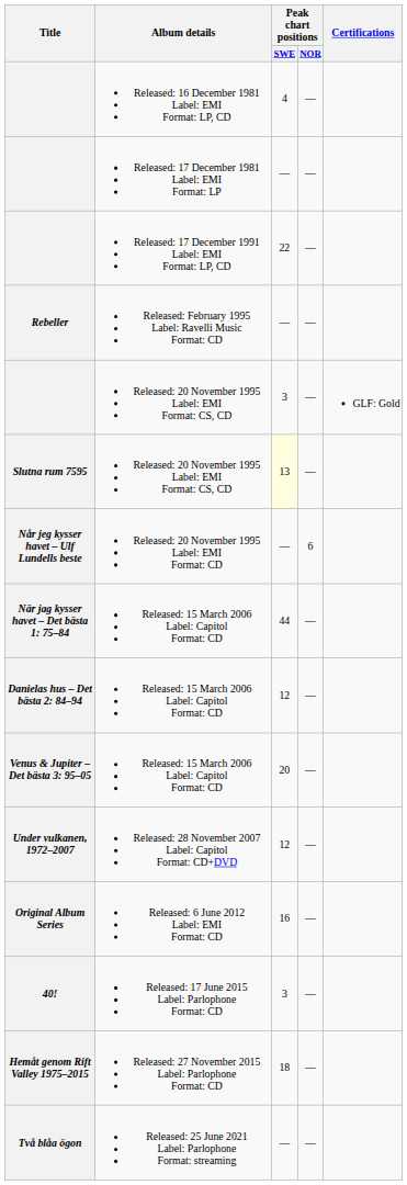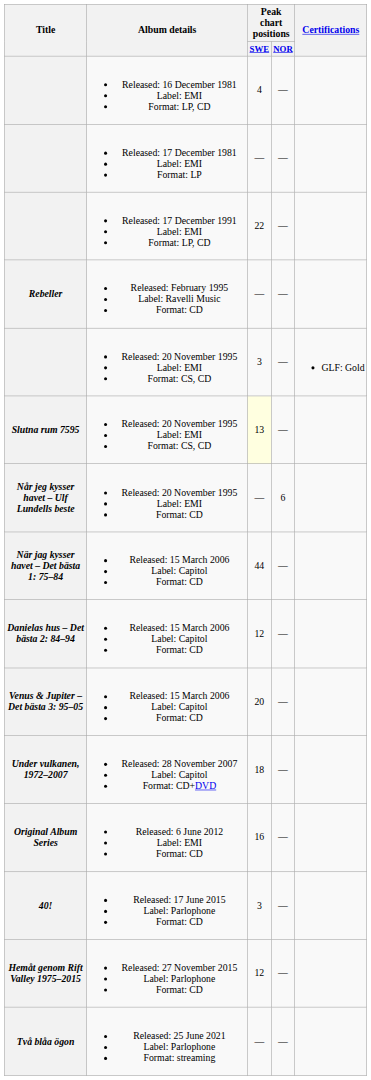Under vulkanen, 1972–2007 | Peak chart positions / SWE: 12 -> 18
Hemåt genom Rift Valley 1975–2015 | Peak chart positions / SWE: 18 -> 12
